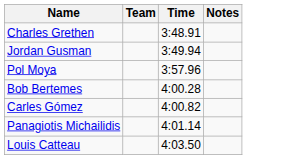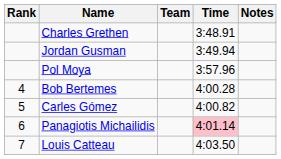+ column: Rank | 4 | 5 | 6 | 7
Panagiotis Michailidis | Time: no background -> pink background
